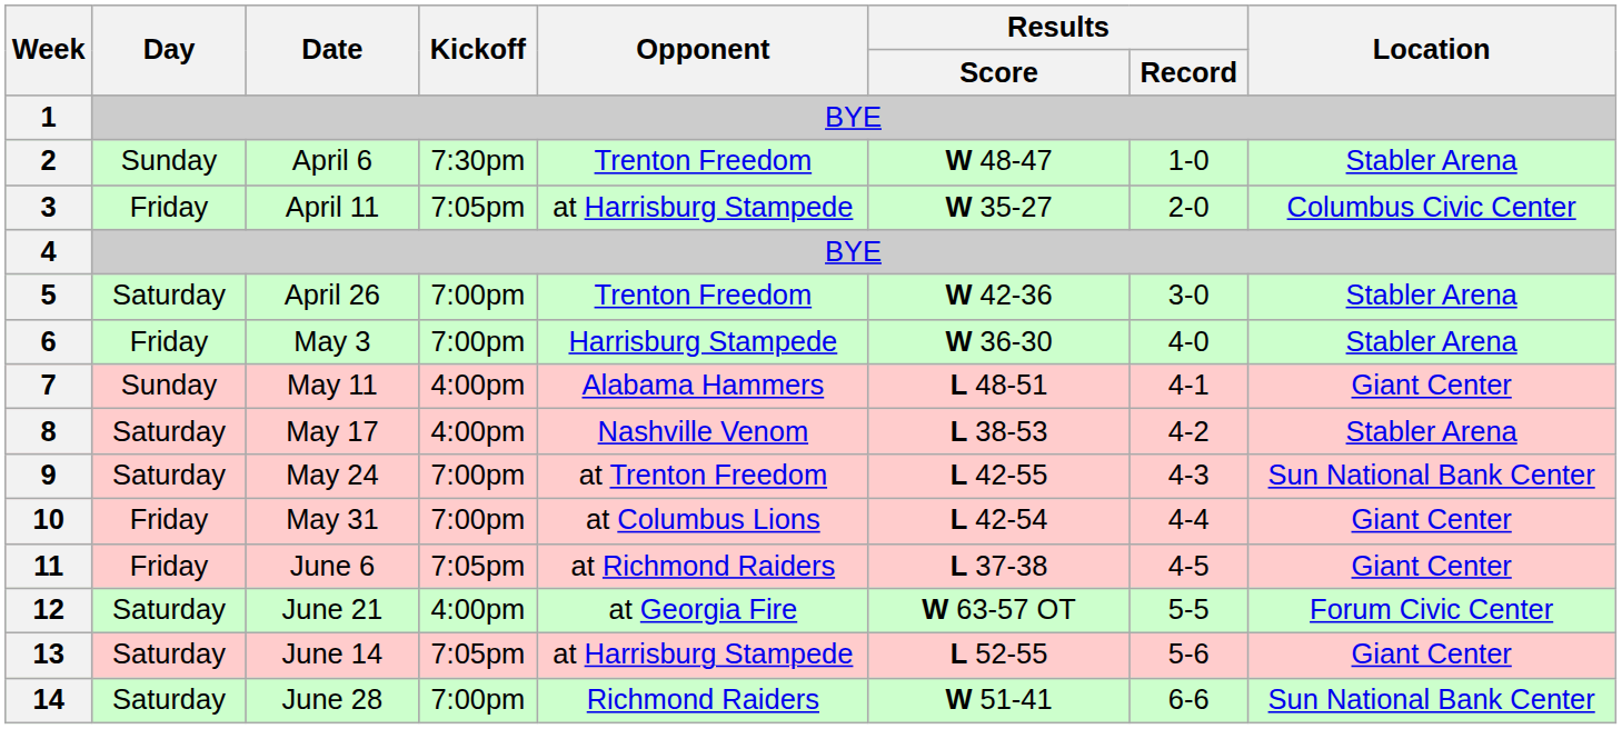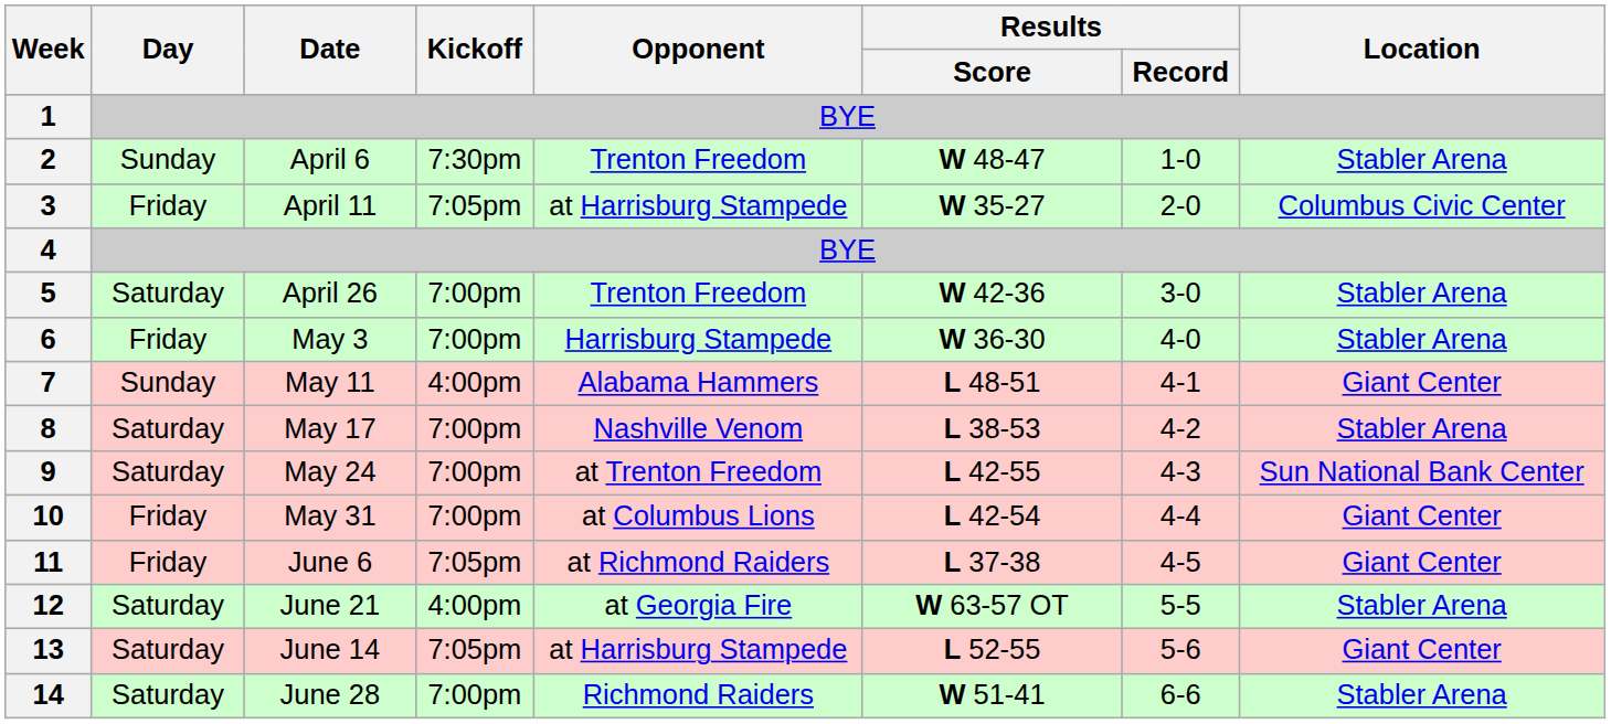8 | Kickoff: 4:00pm -> 7:00pm
12 | Location: Forum Civic Center -> Stabler Arena
14 | Location: Sun National Bank Center -> Stabler Arena
